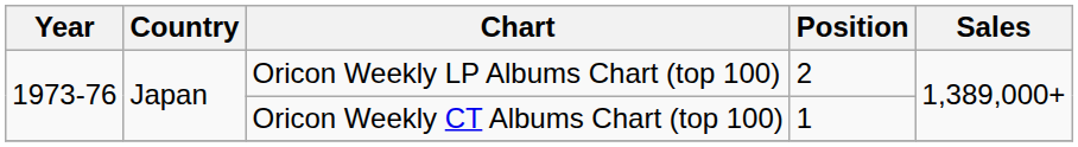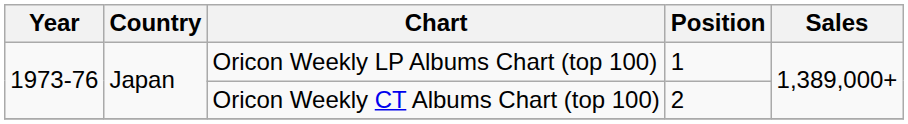Oricon Weekly LP Albums Chart (top 100) | Position: 2 -> 1
Oricon Weekly CT Albums Chart (top 100) | Position: 1 -> 2
